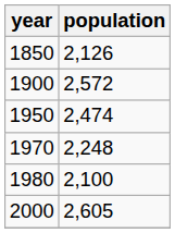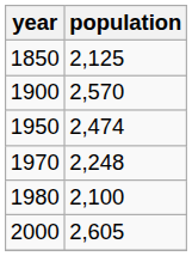1850 | population: 2,126 -> 2,125
1900 | population: 2,572 -> 2,570
